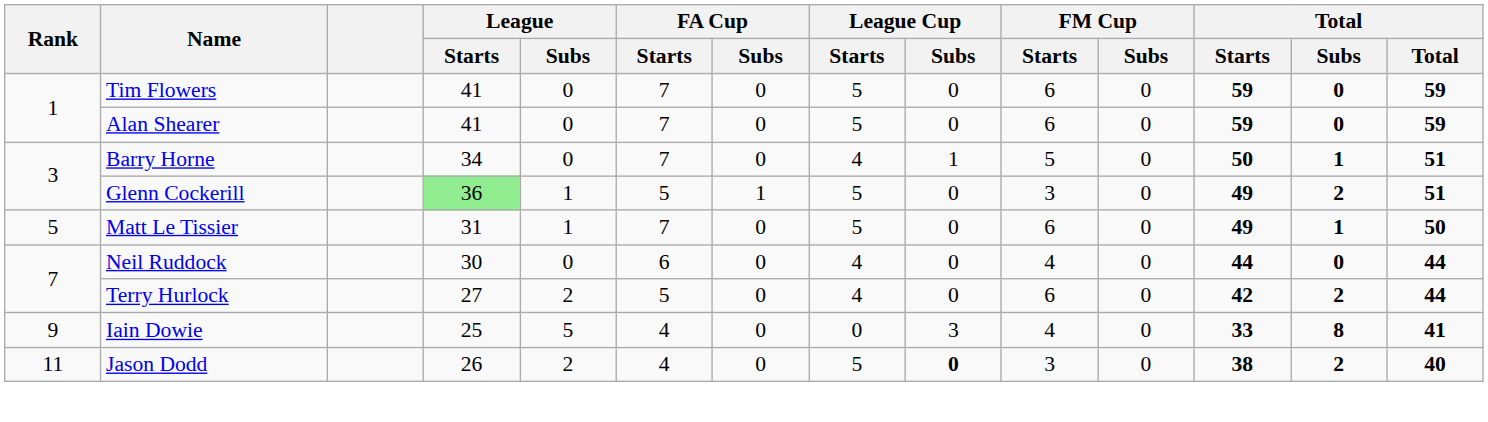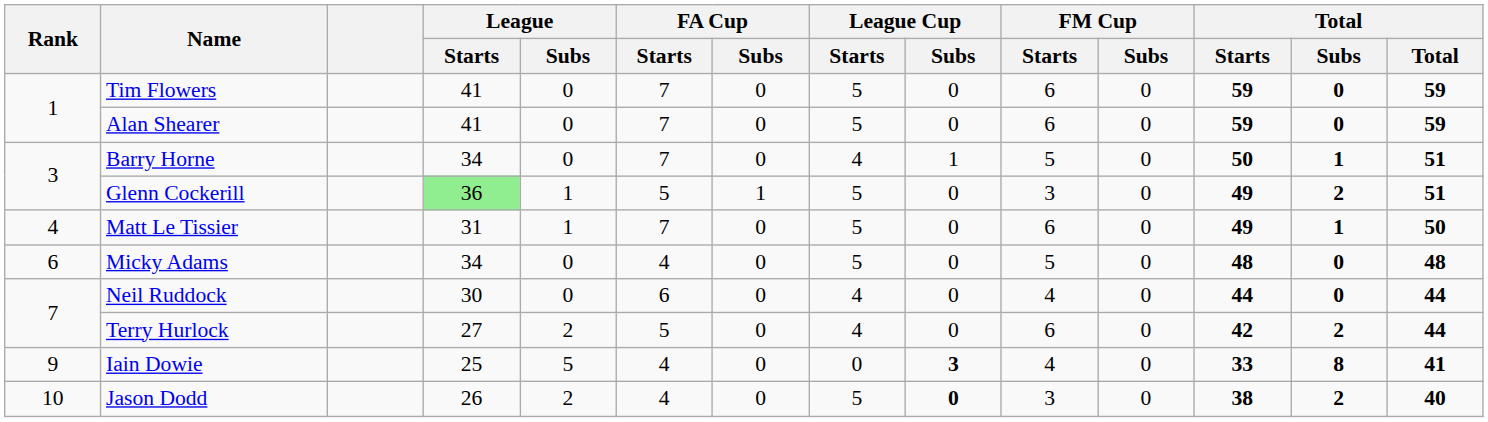Matt Le Tissier | Rank: 5 -> 4
+ row: 6 | Micky Adams | 34 | 0 | 4 | 0 | 5 | 0 | 5 | 0 | 48 | 0 | 48
Iain Dowie | League Cup / Subs: normal -> bold
Jason Dodd | Rank: 11 -> 10
